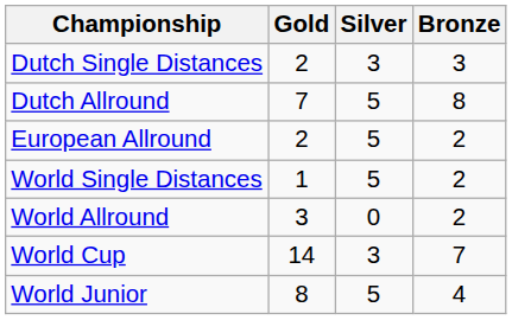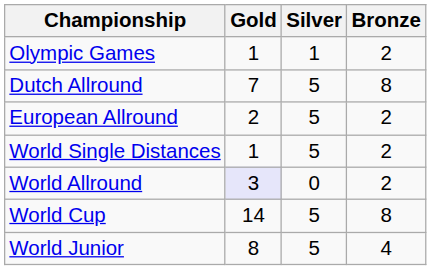+ row: Olympic Games | 1 | 1 | 2
- row: Dutch Single Distances | 2 | 3 | 3
World Allround | Gold: no background -> lavender background
World Cup | Silver: 3 -> 5
World Cup | Bronze: 7 -> 8
